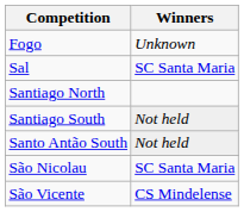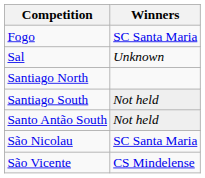Fogo | Winners: Unknown -> SC Santa Maria
Sal | Winners: SC Santa Maria -> Unknown
